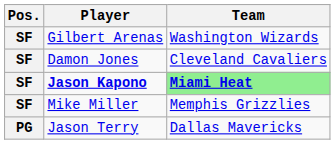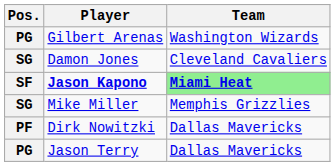Gilbert Arenas | Pos.: SF -> PG
Damon Jones | Pos.: SF -> SG
Mike Miller | Pos.: SF -> SG
+ row: PF | Dirk Nowitzki | Dallas Mavericks
